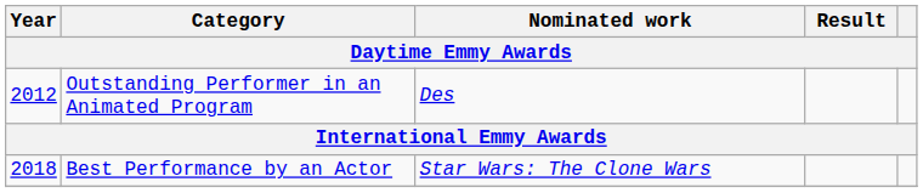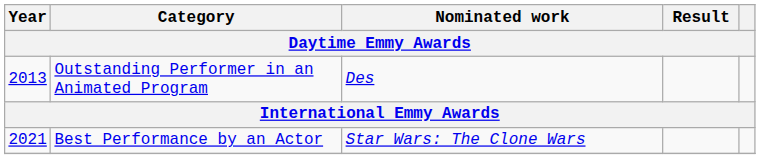Outstanding Performer in an Animated Program | Year: 2012 -> 2013
Best Performance by an Actor | Year: 2018 -> 2021
